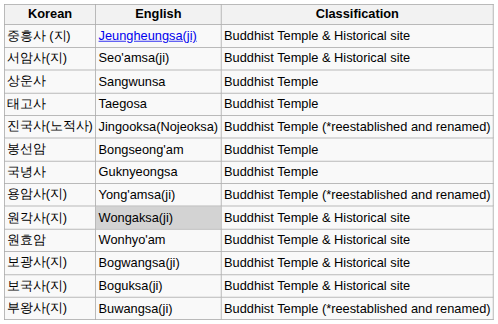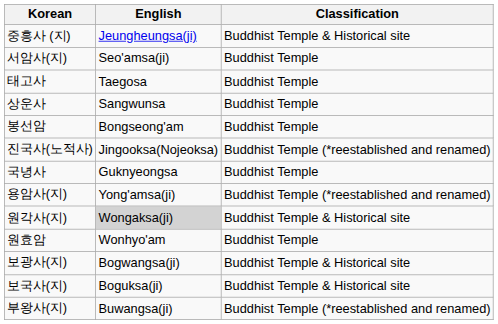서암사(지) | Classification: Buddhist Temple & Historical site -> Buddhist Temple
rows swapped: 태고사 <-> 상운사
rows swapped: 진국사(노적사) <-> 봉선암
원효암 | Classification: Buddhist Temple & Historical site -> Buddhist Temple
